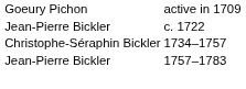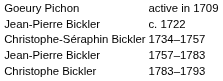+ row: Christophe Bickler | 1783–1793
